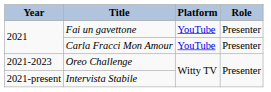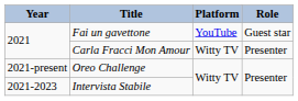Fai un gavettone | Role: Presenter -> Guest star
Carla Fracci Mon Amour | Platform: YouTube -> Witty TV
Oreo Challenge | Year: 2021-2023 -> 2021-present
Intervista Stabile | Year: 2021-present -> 2021-2023
